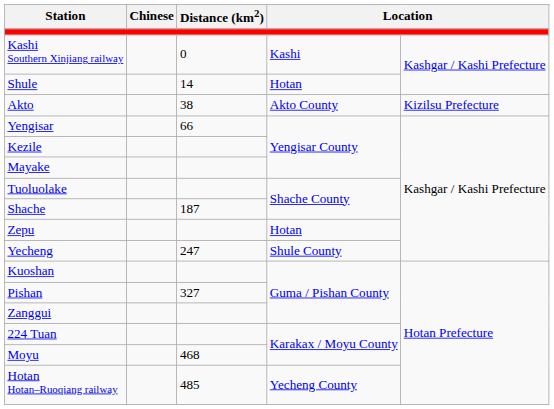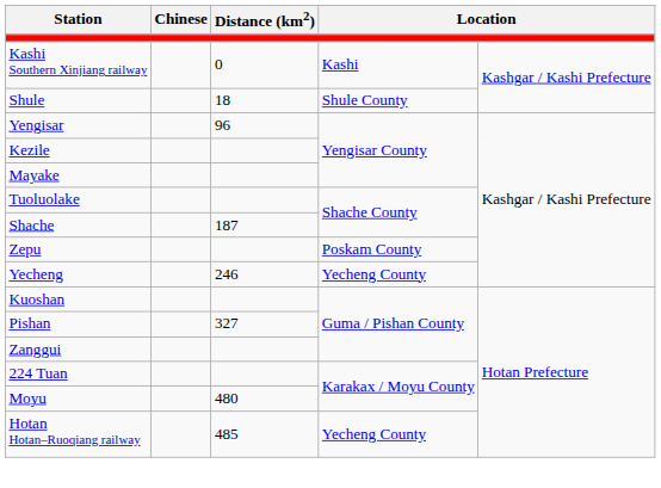Shule | Distance (km2): 14 -> 18
Shule | column 4: Hotan -> Shule County
- row: Akto | 38 | Akto County | Kizilsu Prefecture
Yengisar | Distance (km2): 66 -> 96
Zepu | column 4: Hotan -> Poskam County
Yecheng | Distance (km2): 247 -> 246
Yecheng | column 4: Shule County -> Yecheng County
Moyu | Distance (km2): 468 -> 480
